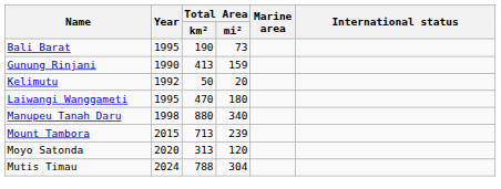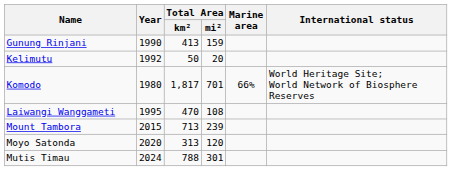- row: Bali Barat | 1995 | 190 | 73
+ row: Komodo | 1980 | 1,817 | 701 | 66% | World Heritage Site; World Network of Biosphere Reserves
Laiwangi Wanggameti | Total Area / mi²: 180 -> 108
- row: Manupeu Tanah Daru | 1998 | 880 | 340
Mutis Timau | Total Area / mi²: 304 -> 301
